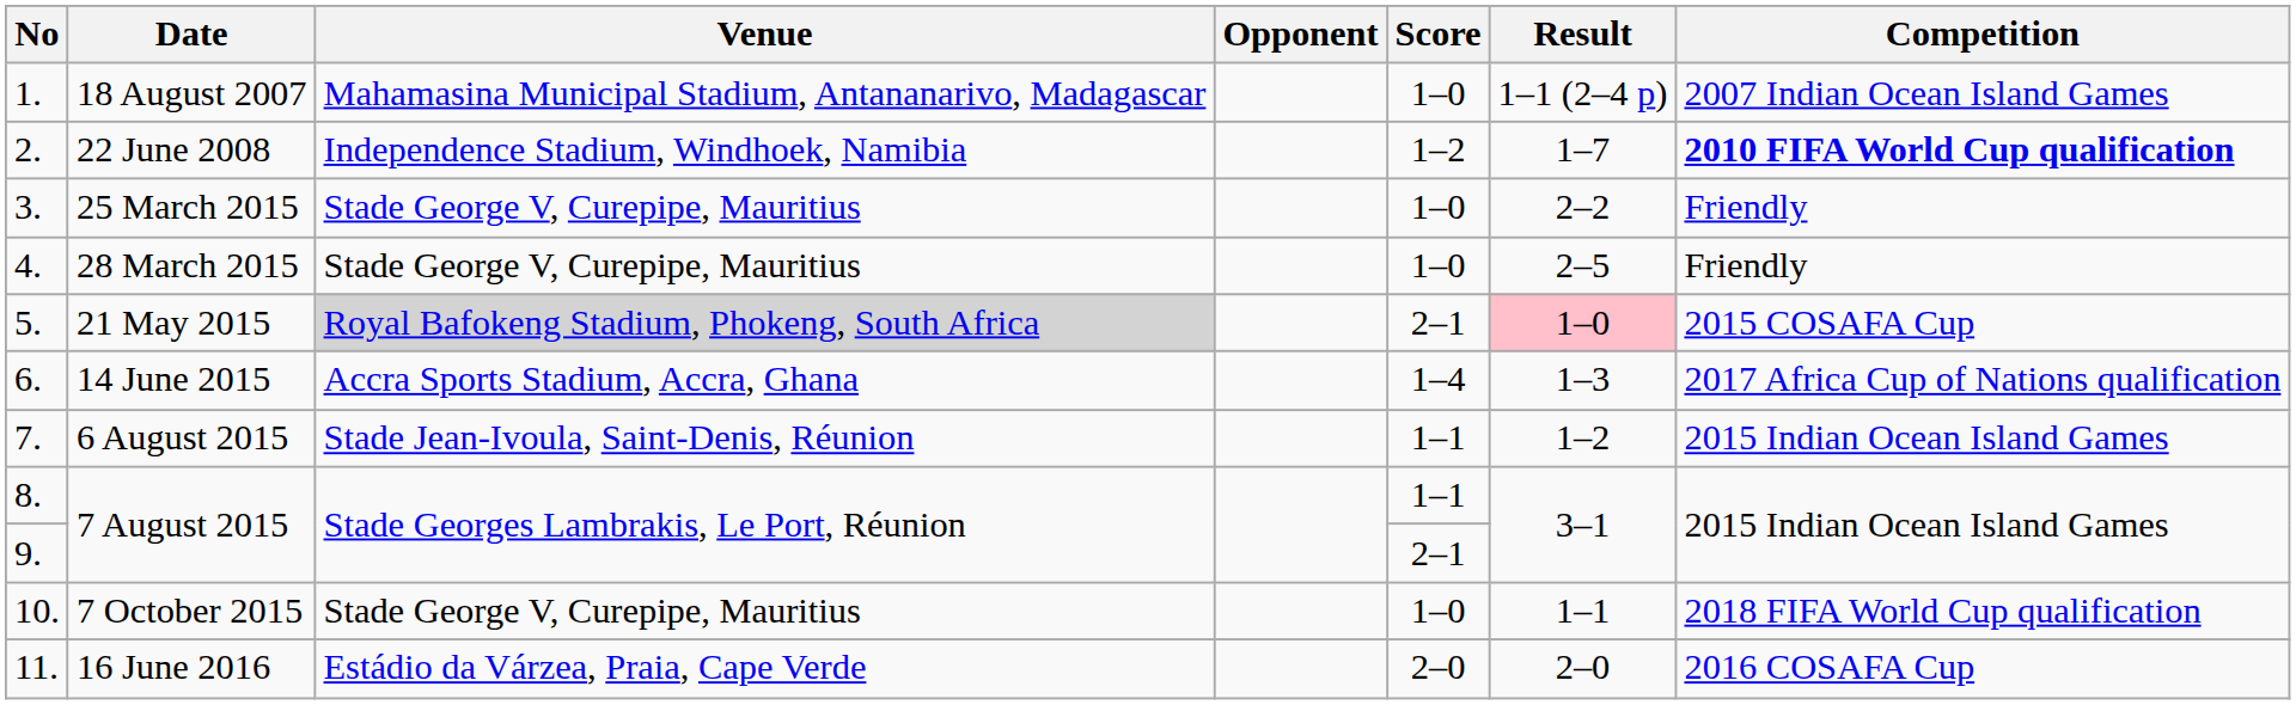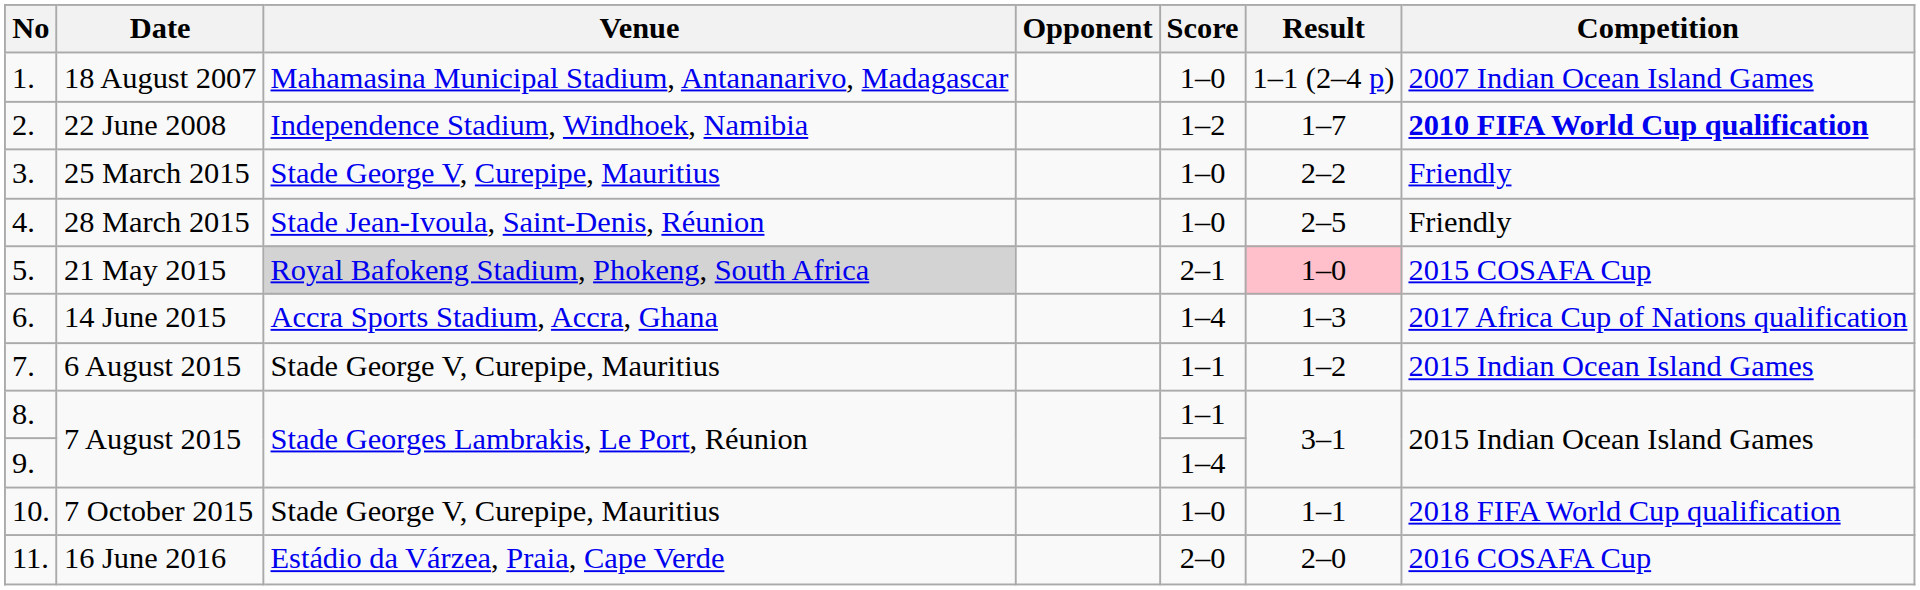28 March 2015 | Venue: Stade George V, Curepipe, Mauritius -> Stade Jean-Ivoula, Saint-Denis, Réunion
6 August 2015 | Venue: Stade Jean-Ivoula, Saint-Denis, Réunion -> Stade George V, Curepipe, Mauritius
9. / 7 August 2015 | Score: 2–1 -> 1–4
